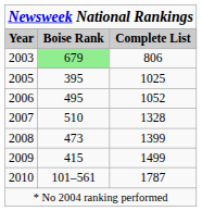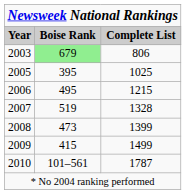2006 | column 3: 1052 -> 1215
2007 | column 2: 510 -> 519
